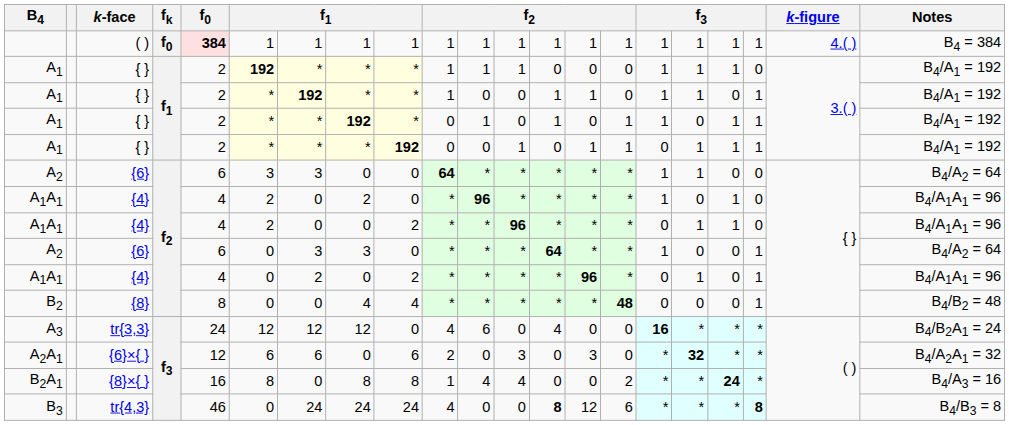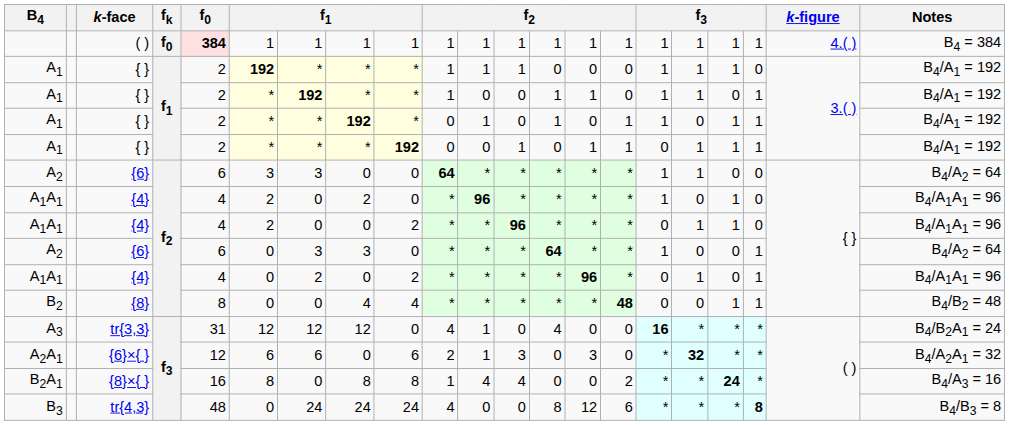B2 | column 18: 0 -> 1
A3 | f0: 24 -> 31
A3 | column 11: 6 -> 1
A2A1 | column 11: 0 -> 1
B3 | f0: 46 -> 48
B3 | column 13: bold -> normal
